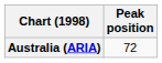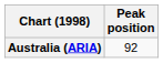Australia (ARIA) | Peak position: 72 -> 92
